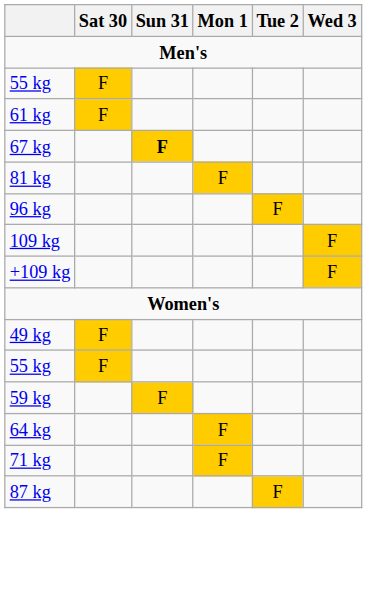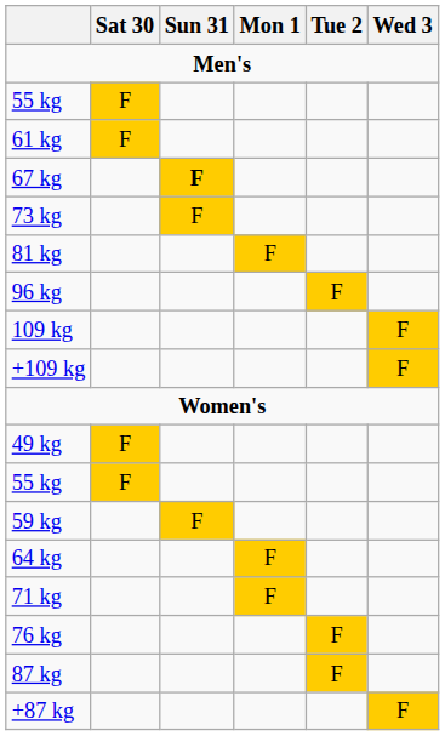+ row: 73 kg | F
+ row: 76 kg | F
+ row: +87 kg | F
